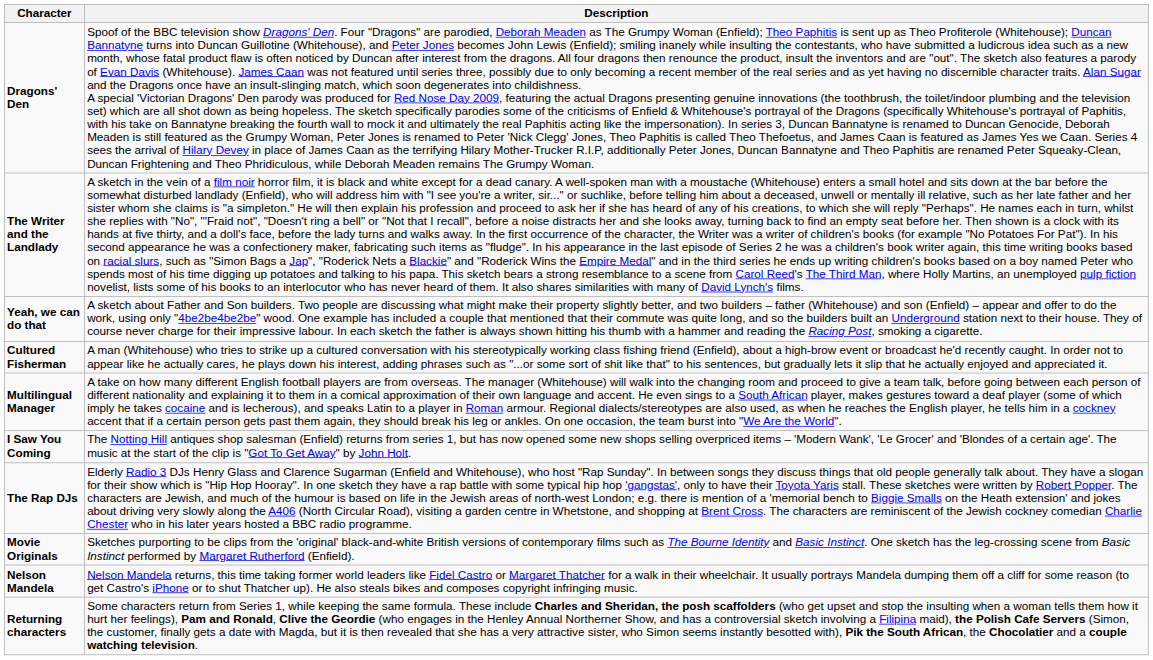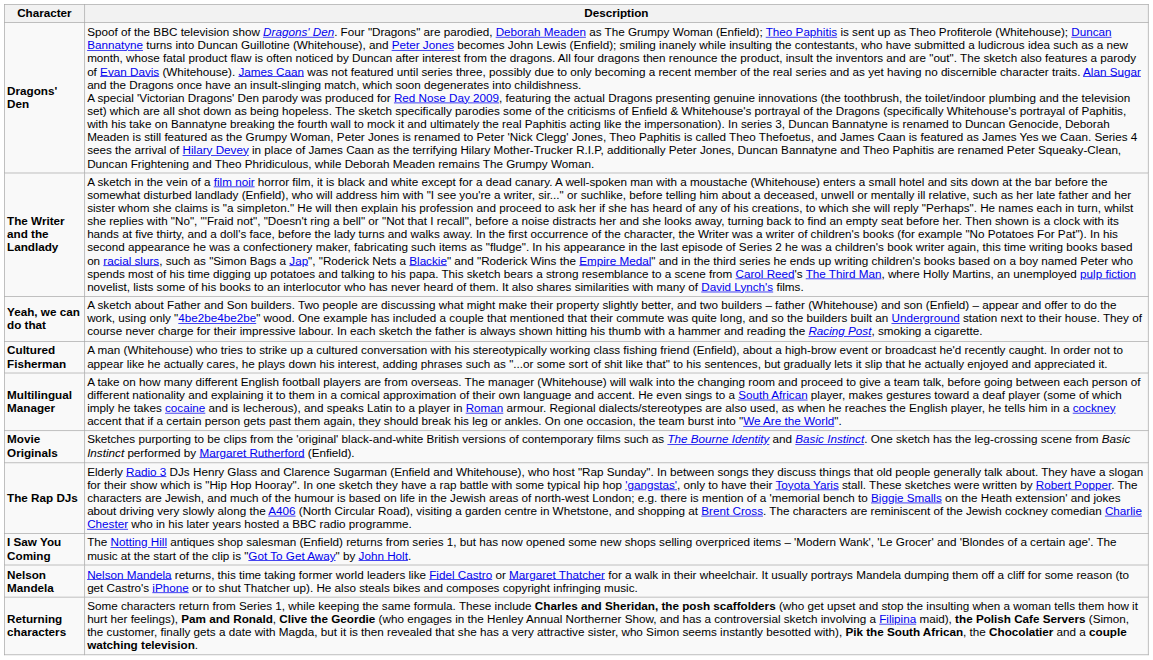rows swapped: Movie Originals <-> I Saw You Coming
